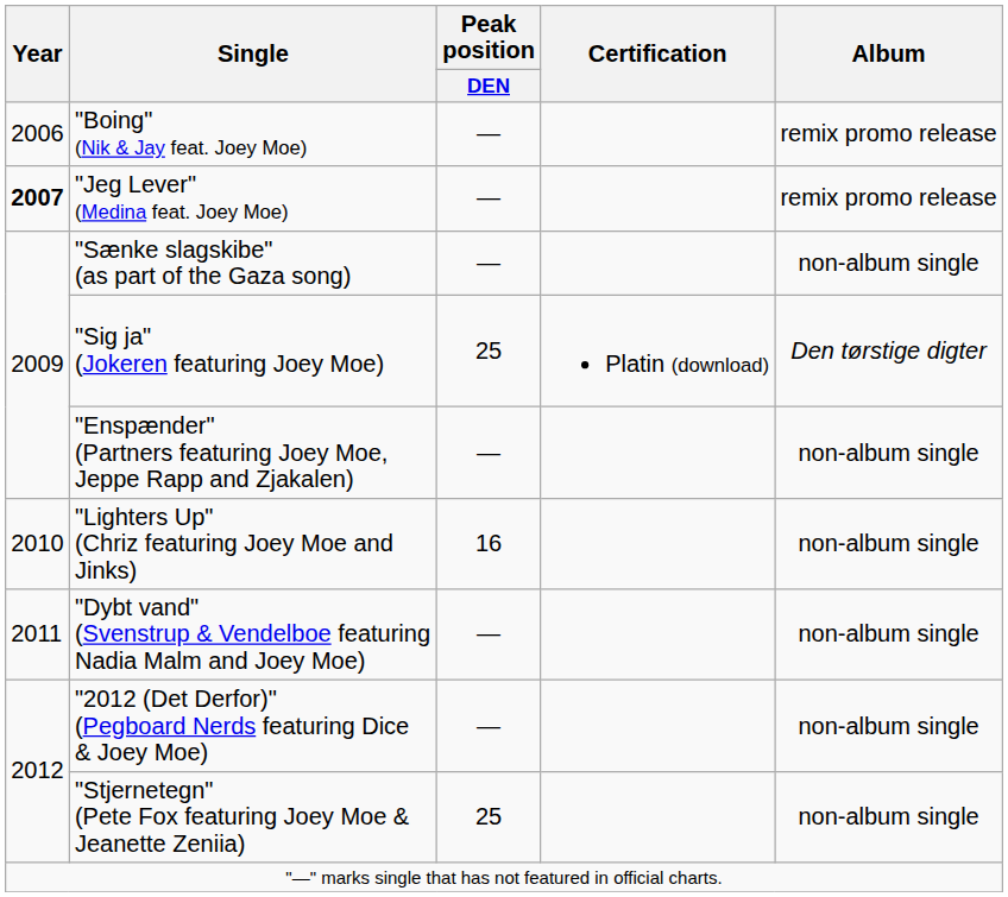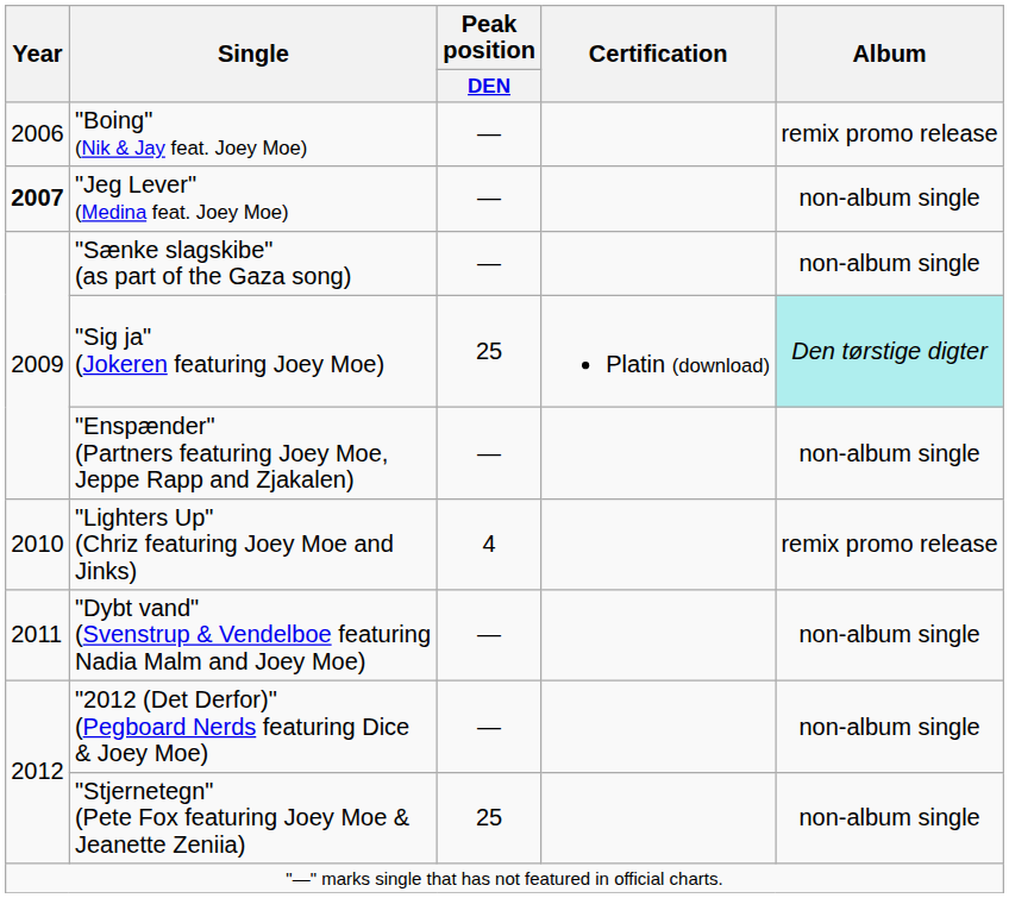"Jeg Lever" (Medina feat. Joey Moe) | Album: remix promo release -> non-album single
"Sig ja" (Jokeren featuring Joey Moe) | Album: no background -> paleturquoise background
"Lighters Up" (Chriz featuring Joey Moe and Jinks) | Peak position / DEN: 16 -> 4
"Lighters Up" (Chriz featuring Joey Moe and Jinks) | Album: non-album single -> remix promo release
